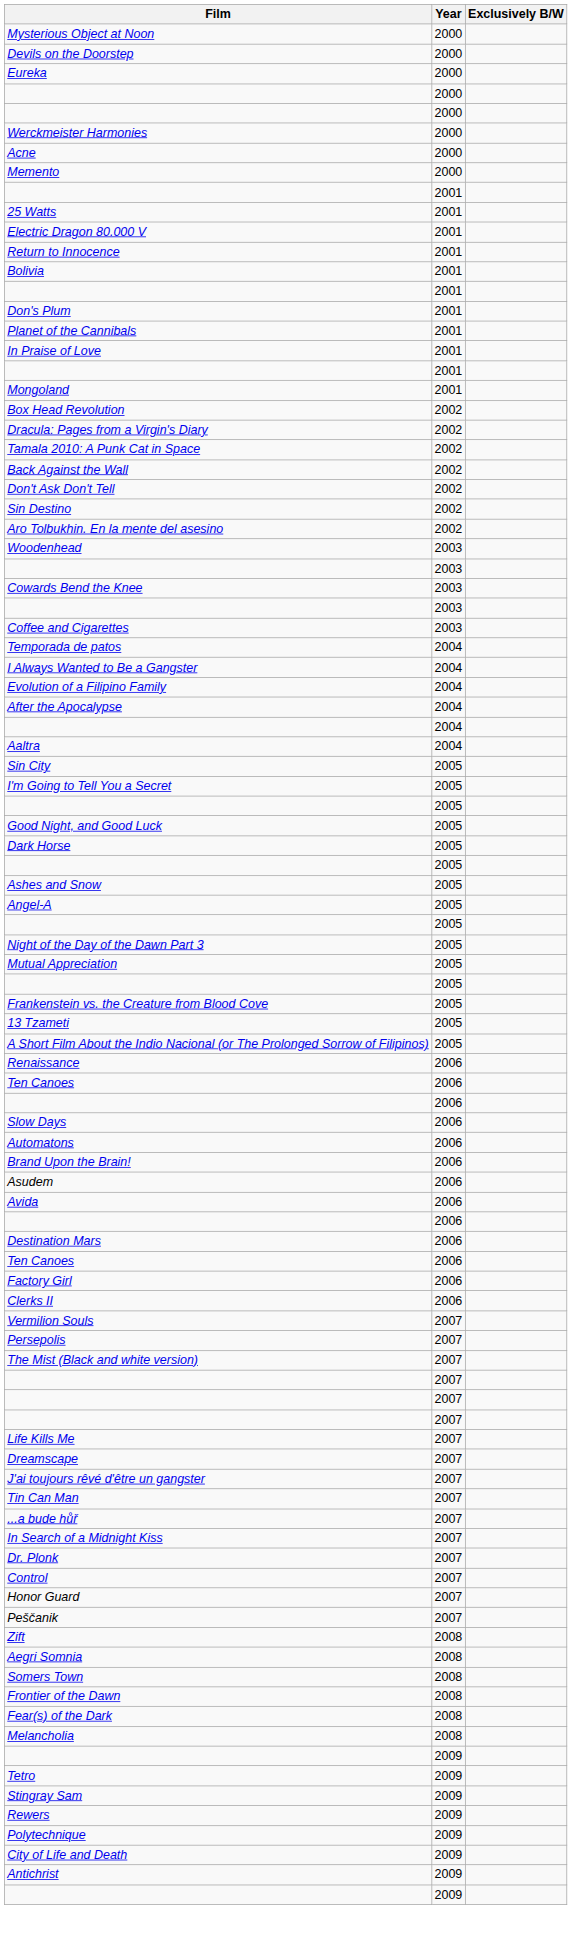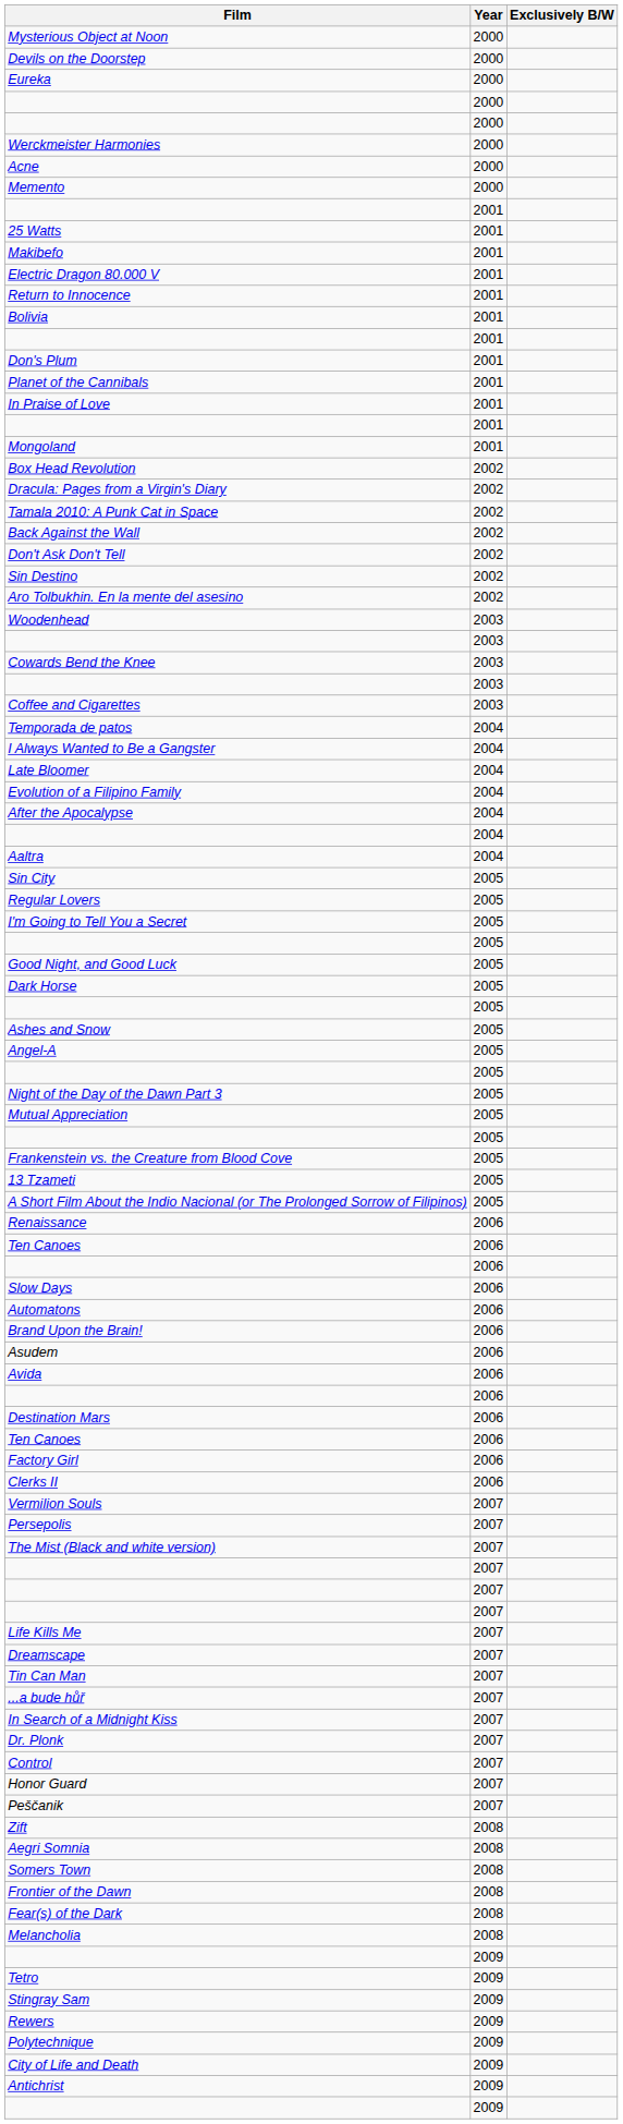+ row: Makibefo | 2001
+ row: Late Bloomer | 2004
+ row: Regular Lovers | 2005
- row: J'ai toujours rêvé d'être un gangster | 2007
